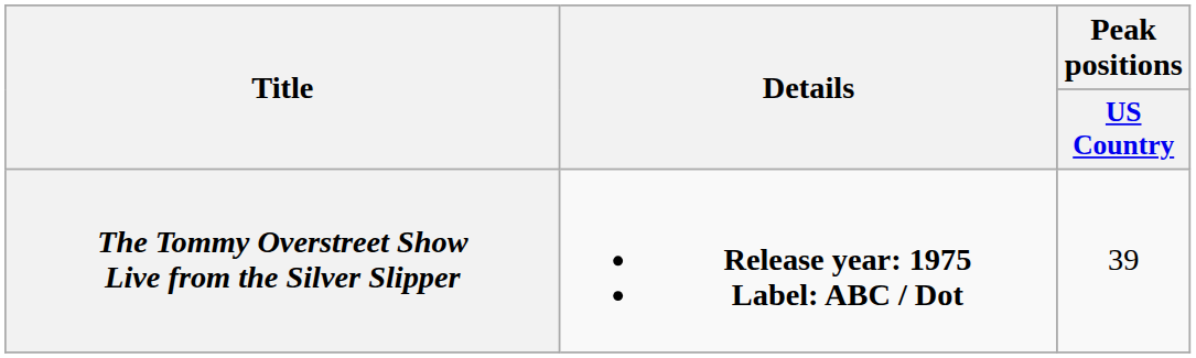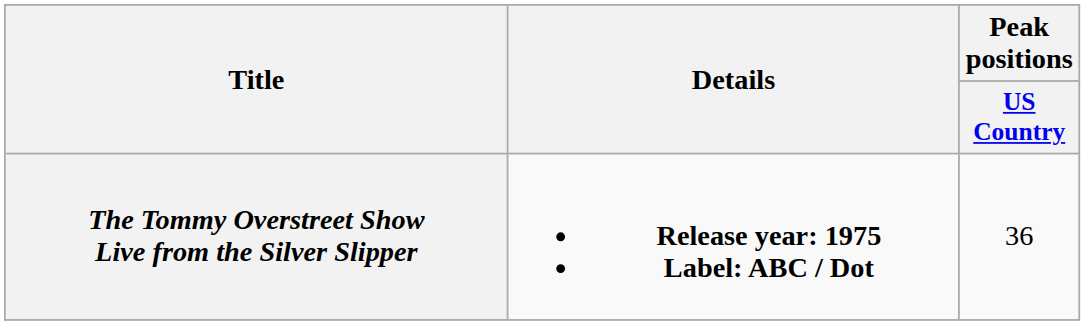The Tommy Overstreet Show Live from the Silver Slipper | Peak positions / US Country: 39 -> 36
